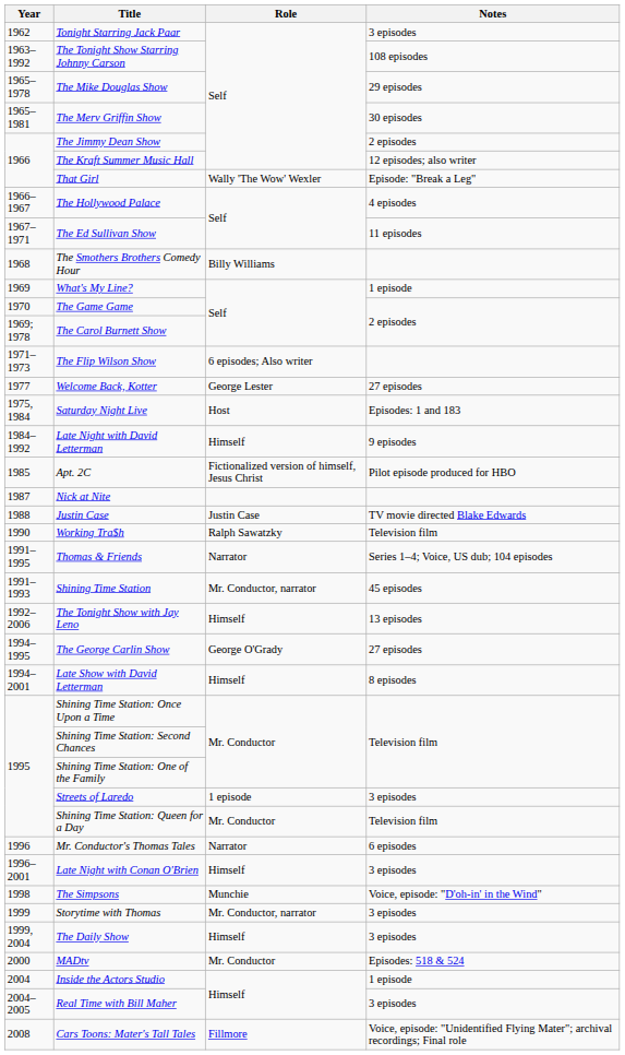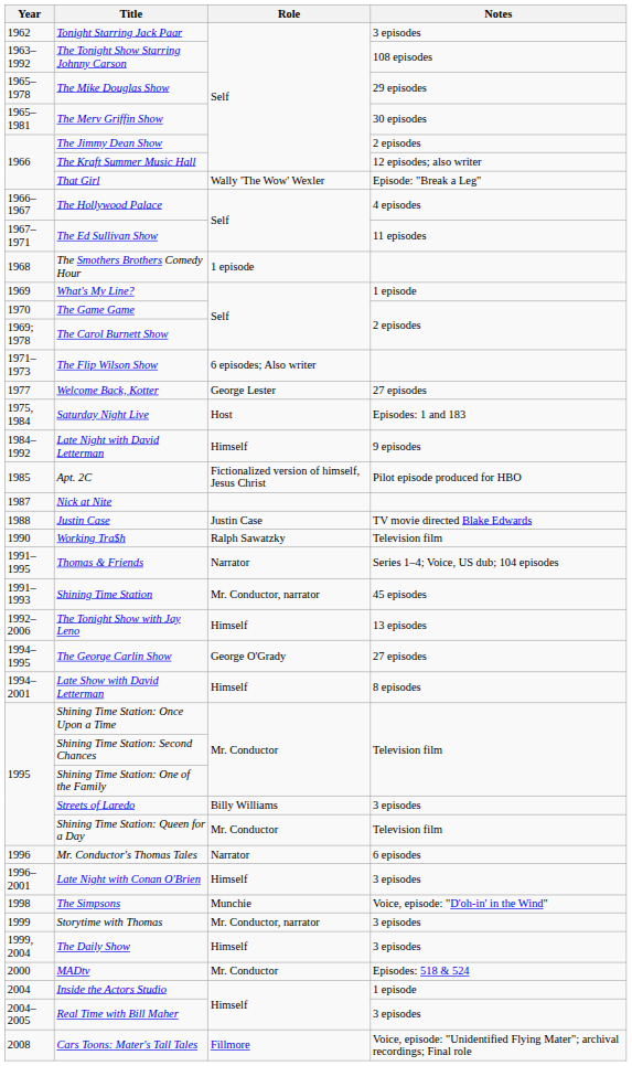The Smothers Brothers Comedy Hour | Role: Billy Williams -> 1 episode
Streets of Laredo | Role: 1 episode -> Billy Williams
